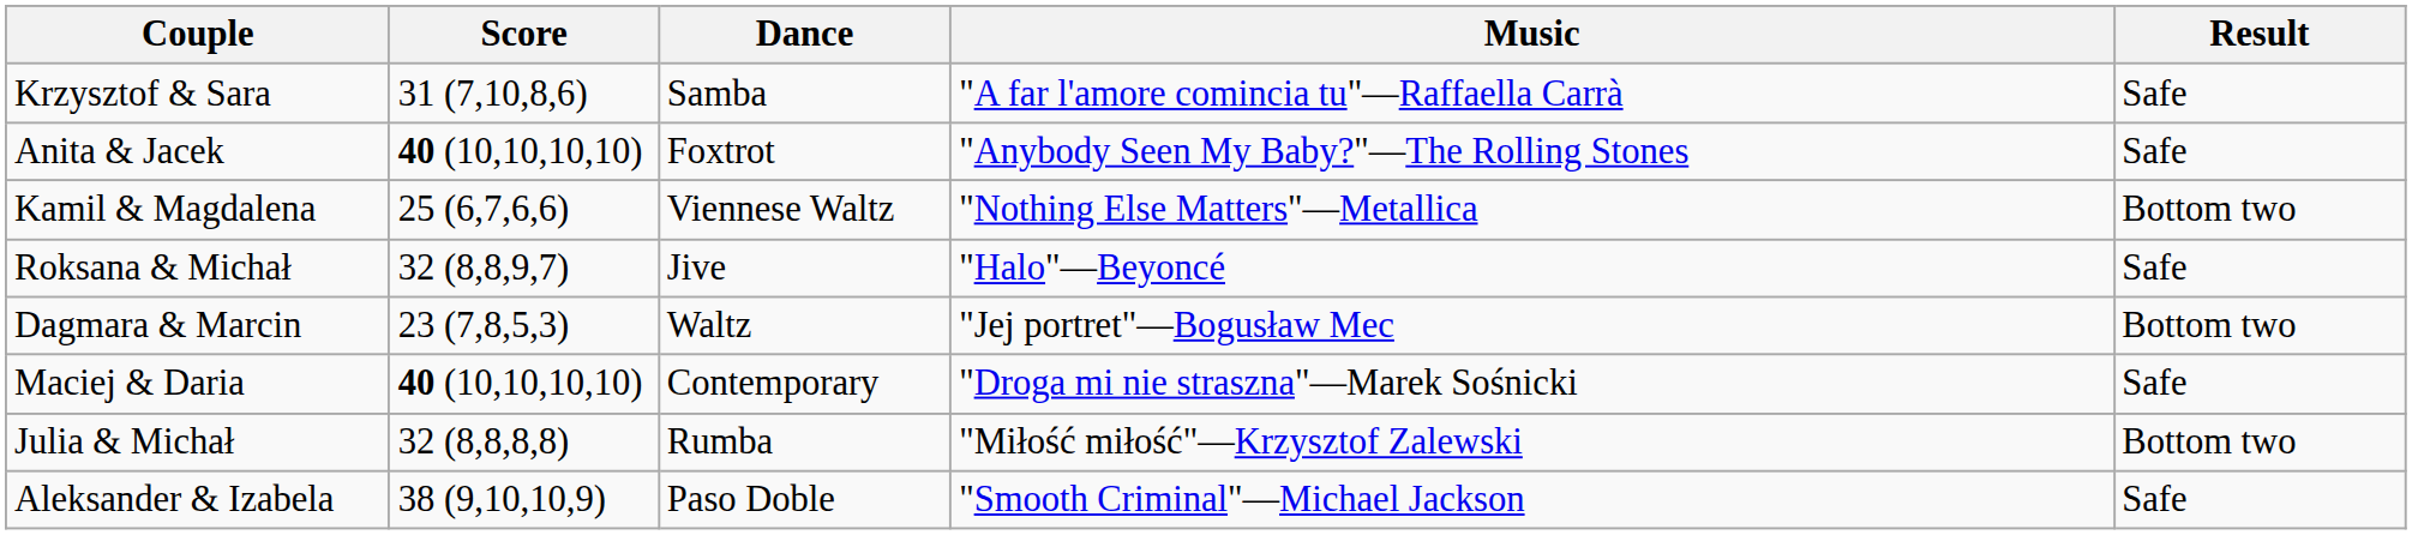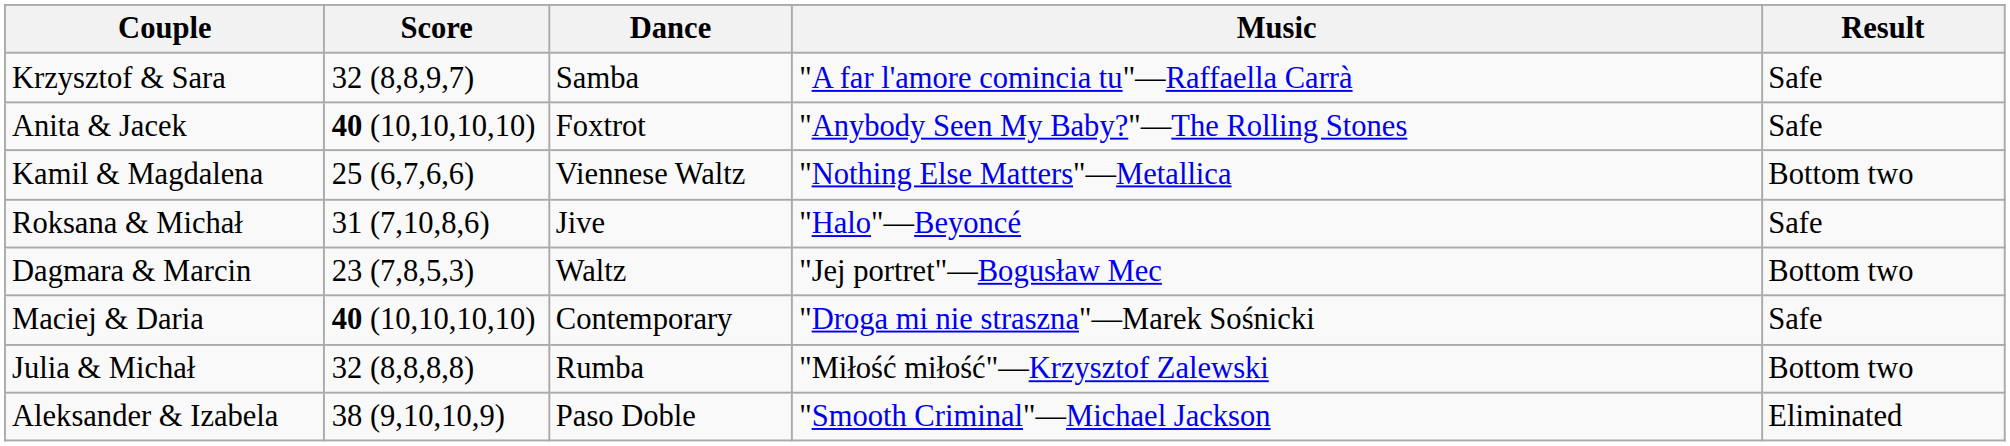Krzysztof & Sara | Score: 31 (7,10,8,6) -> 32 (8,8,9,7)
Roksana & Michał | Score: 32 (8,8,9,7) -> 31 (7,10,8,6)
Aleksander & Izabela | Result: Safe -> Eliminated
